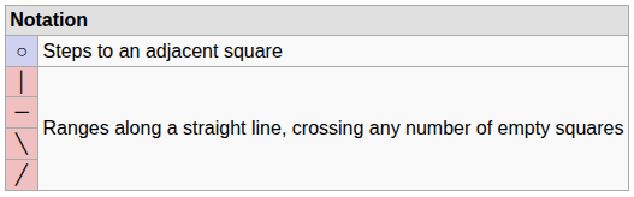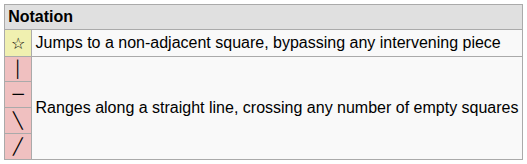- row: ○ | Steps to an adjacent square
+ row: ☆ | Jumps to a non-adjacent square, bypassing any intervening piece
